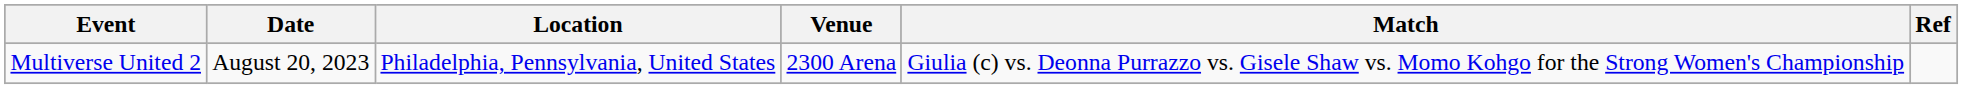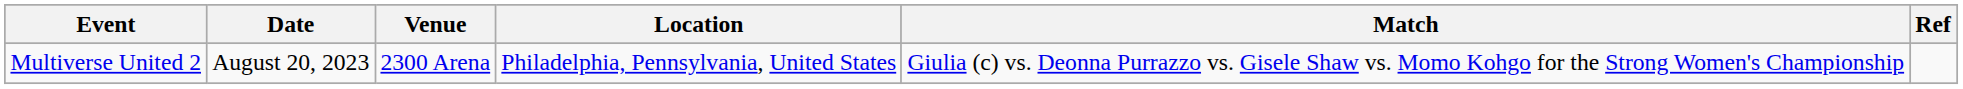columns swapped: Location <-> Venue
